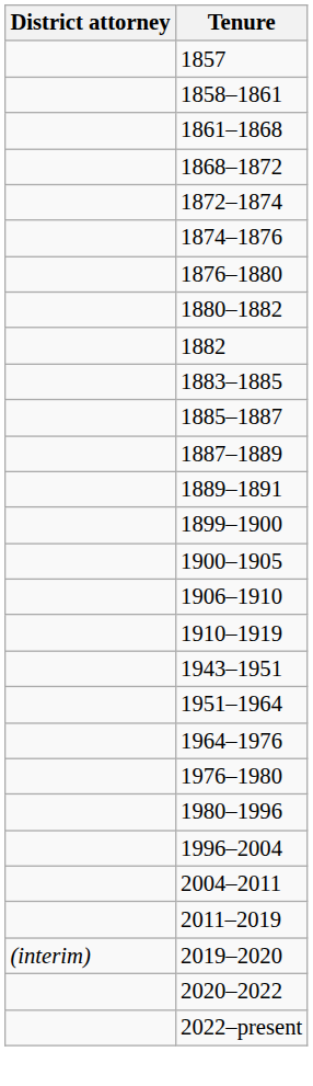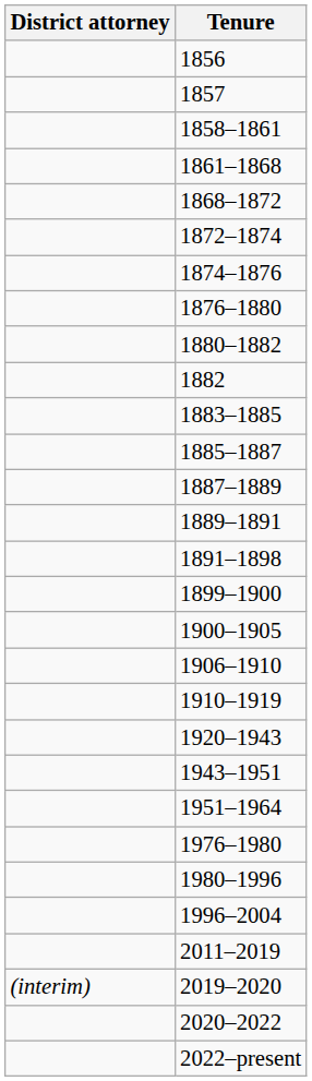+ row: 1856
+ row: 1891–1898
+ row: 1920–1943
- row: 1964–1976
- row: 2004–2011
